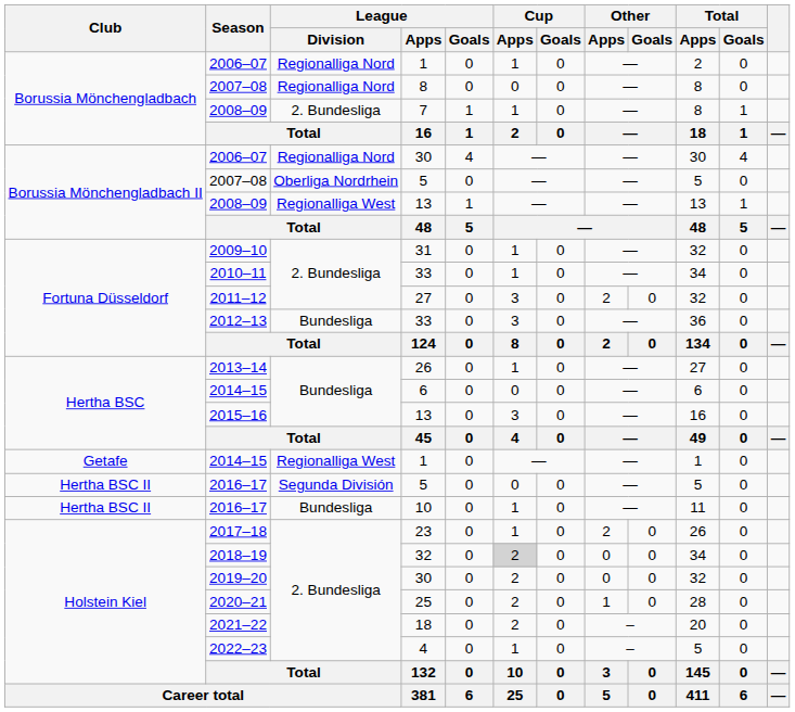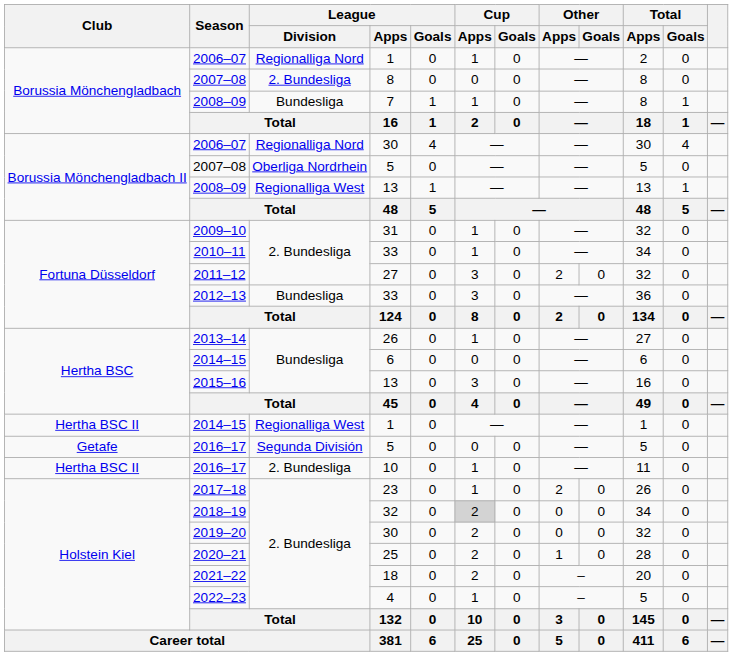2007–08 / 8 | League / Division: Regionalliga Nord -> 2. Bundesliga
2008–09 / 7 | League / Division: 2. Bundesliga -> Bundesliga
2014–15 / 1 | Club: Getafe -> Hertha BSC II
2016–17 / 5 | Club: Hertha BSC II -> Getafe
2016–17 / 10 | League / Division: Bundesliga -> 2. Bundesliga
